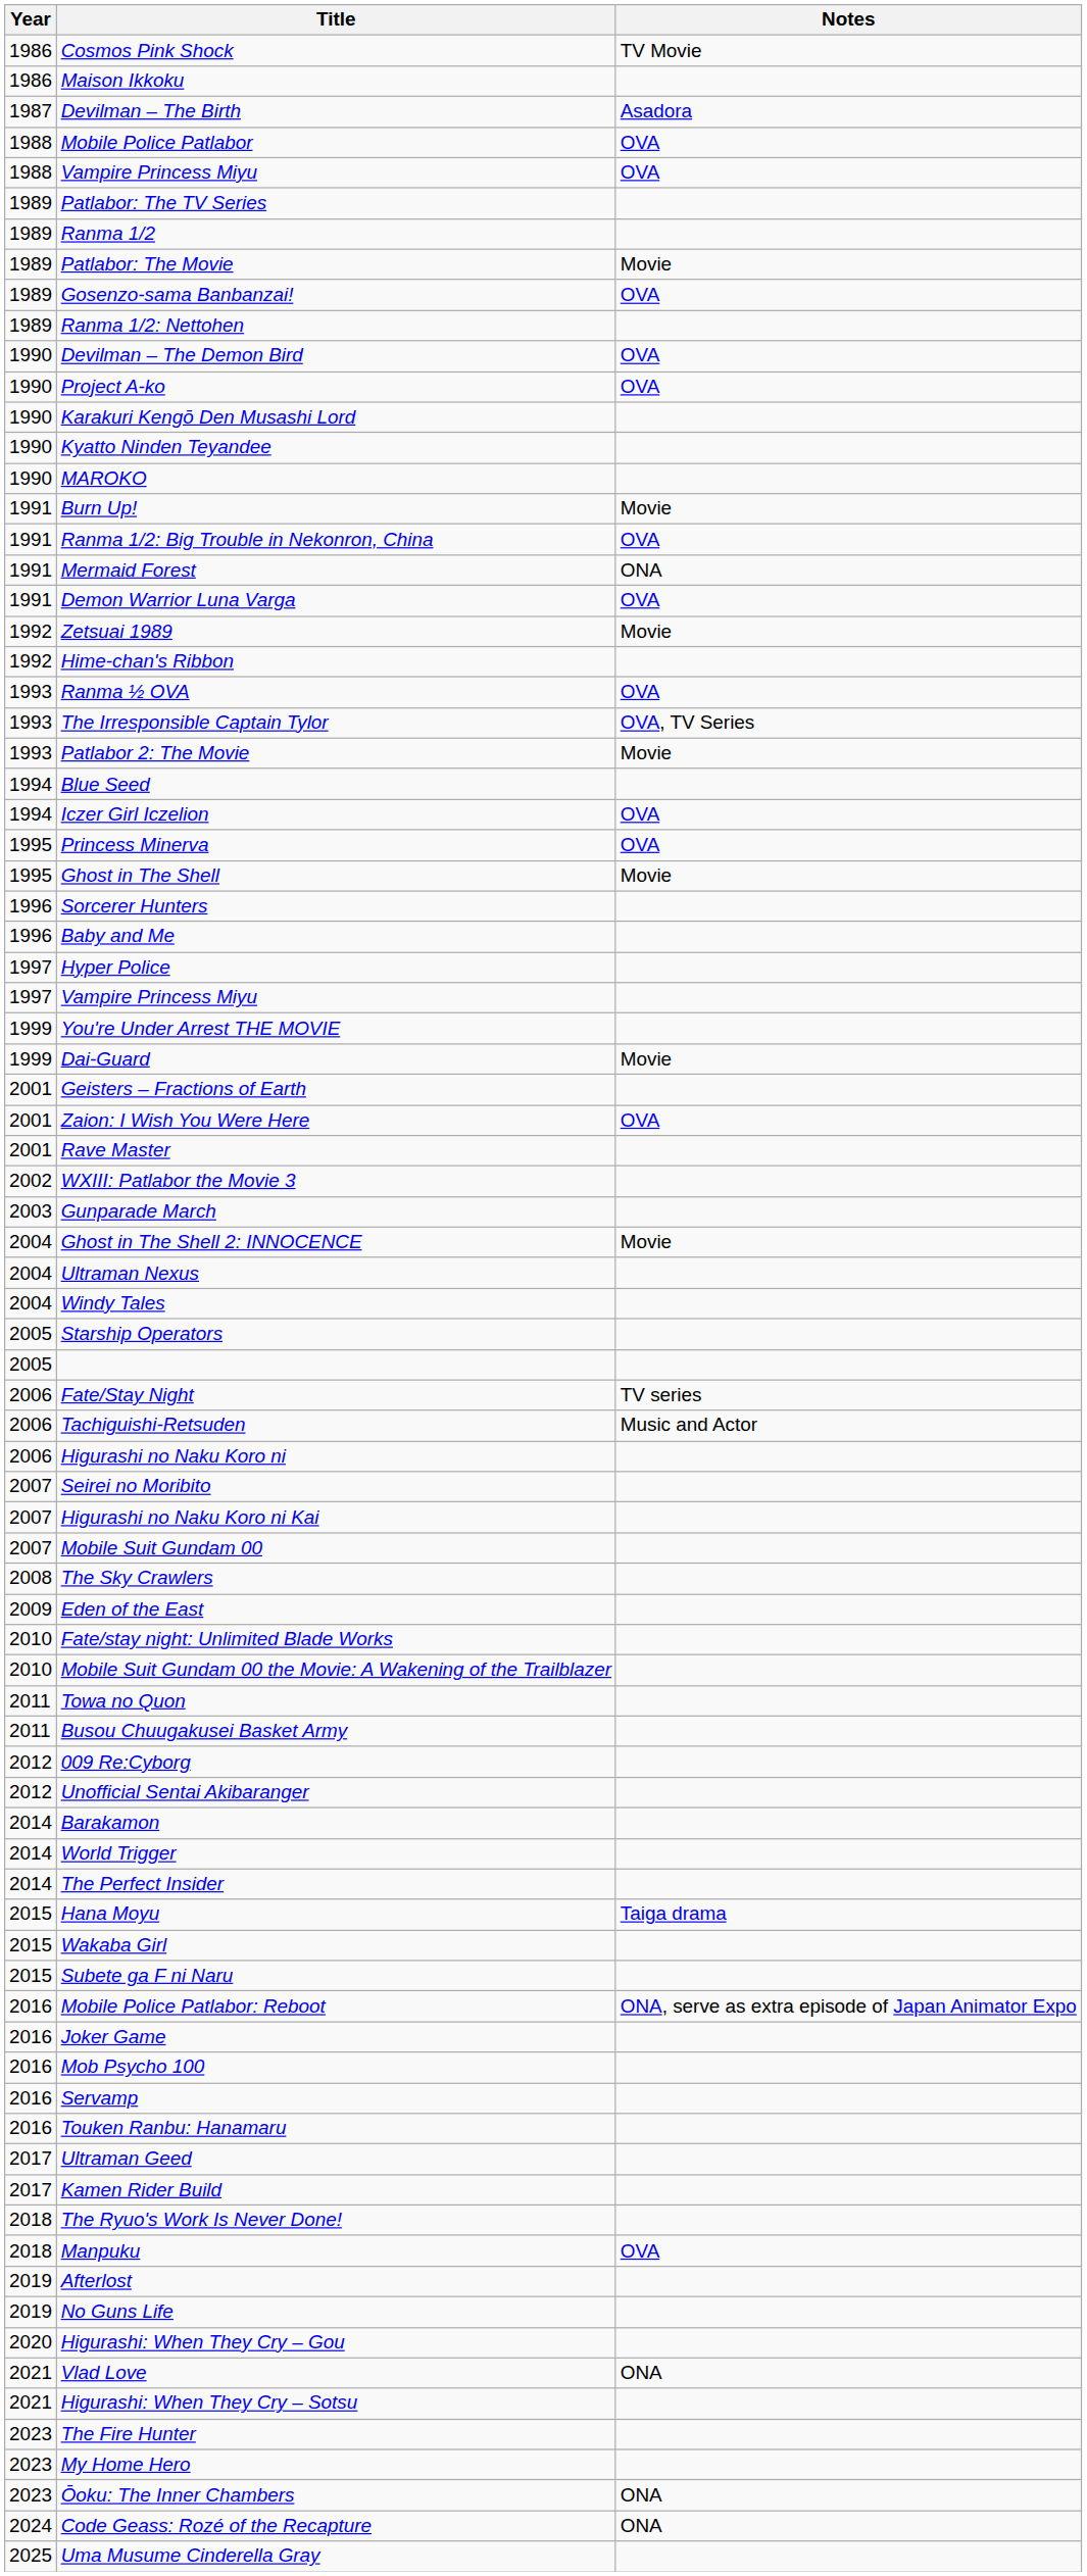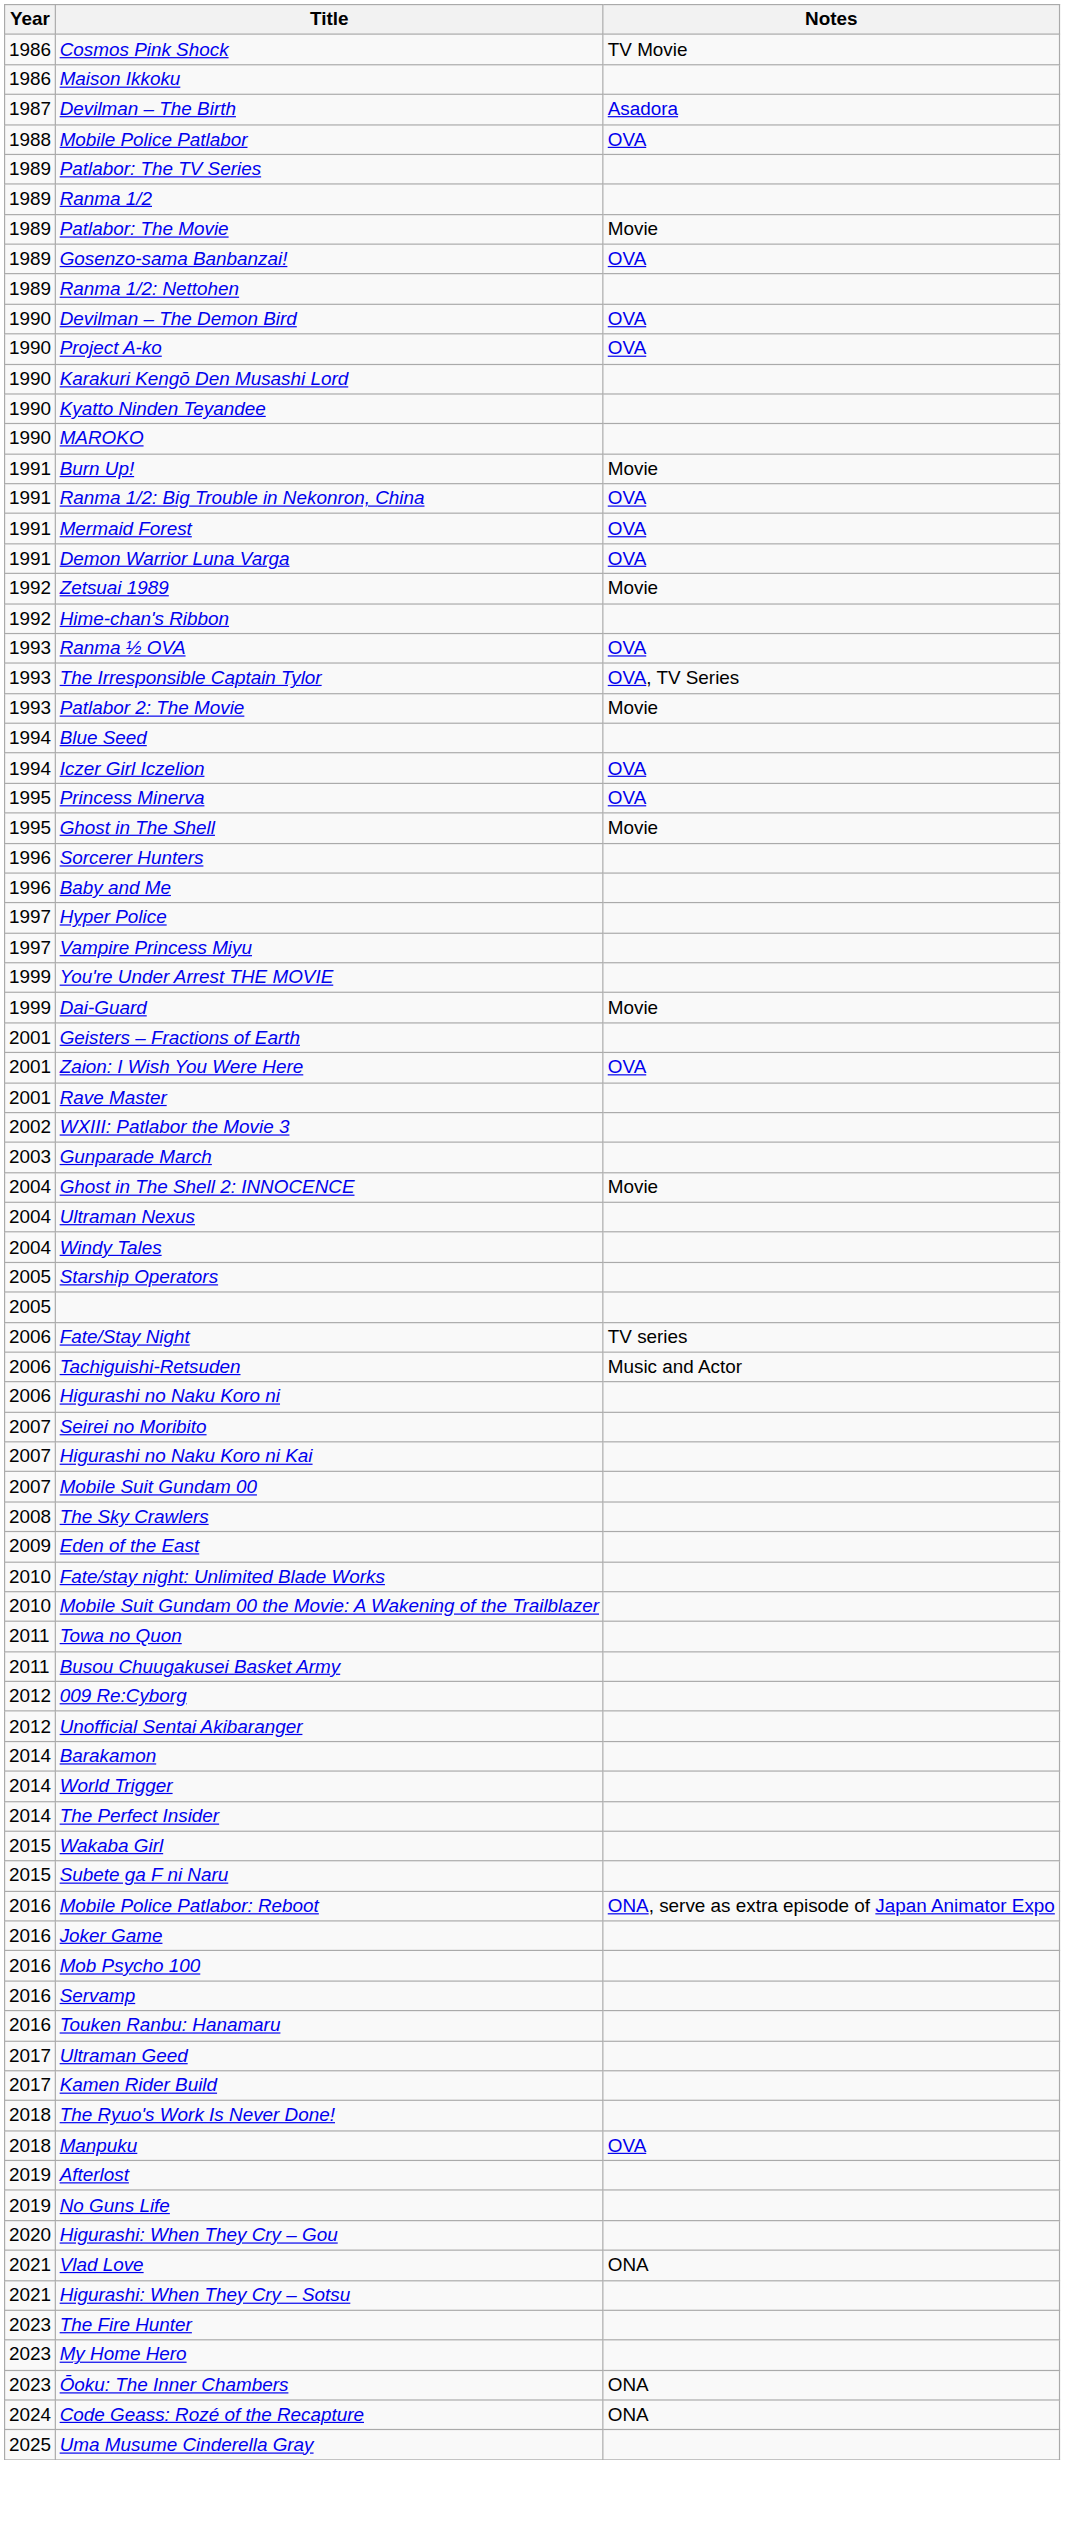- row: 1988 | Vampire Princess Miyu | OVA
Mermaid Forest | Notes: ONA -> OVA
- row: 2015 | Hana Moyu | Taiga drama
